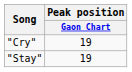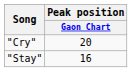"Cry" | Peak position / Gaon Chart: 19 -> 20
"Stay" | Peak position / Gaon Chart: 19 -> 16
